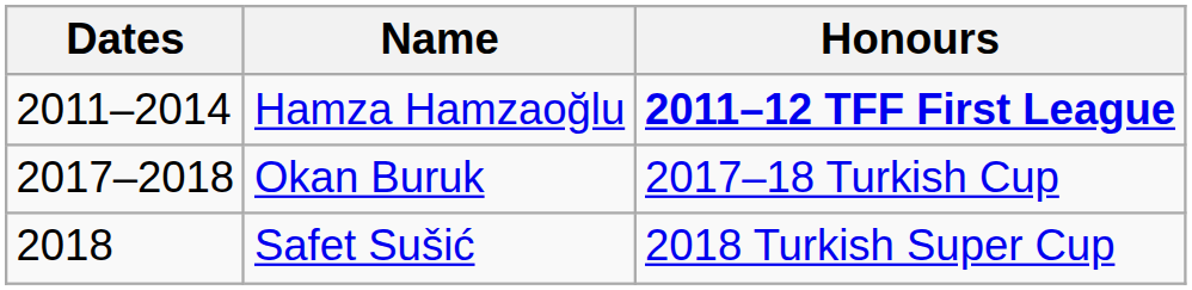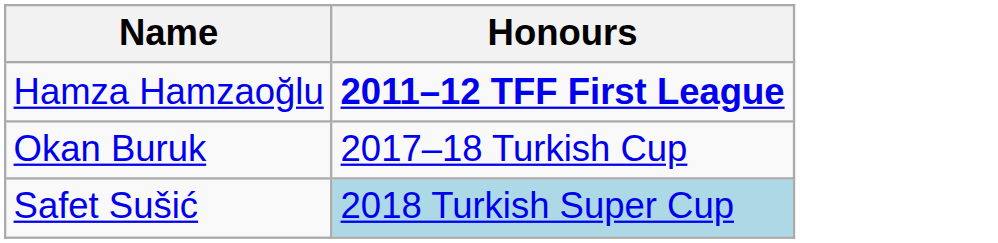- column: Dates | 2011–2014 | 2017–2018 | 2018
Safet Sušić | Honours: no background -> lightblue background
